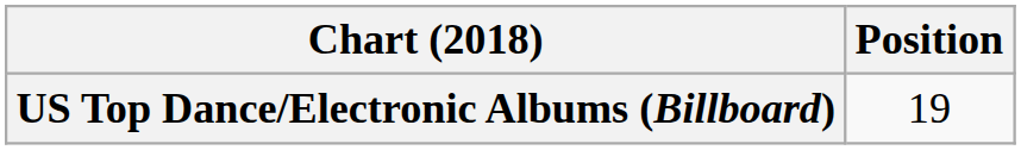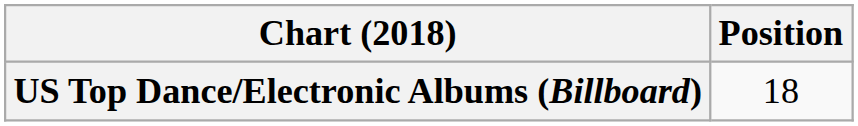US Top Dance/Electronic Albums (Billboard) | Position: 19 -> 18
